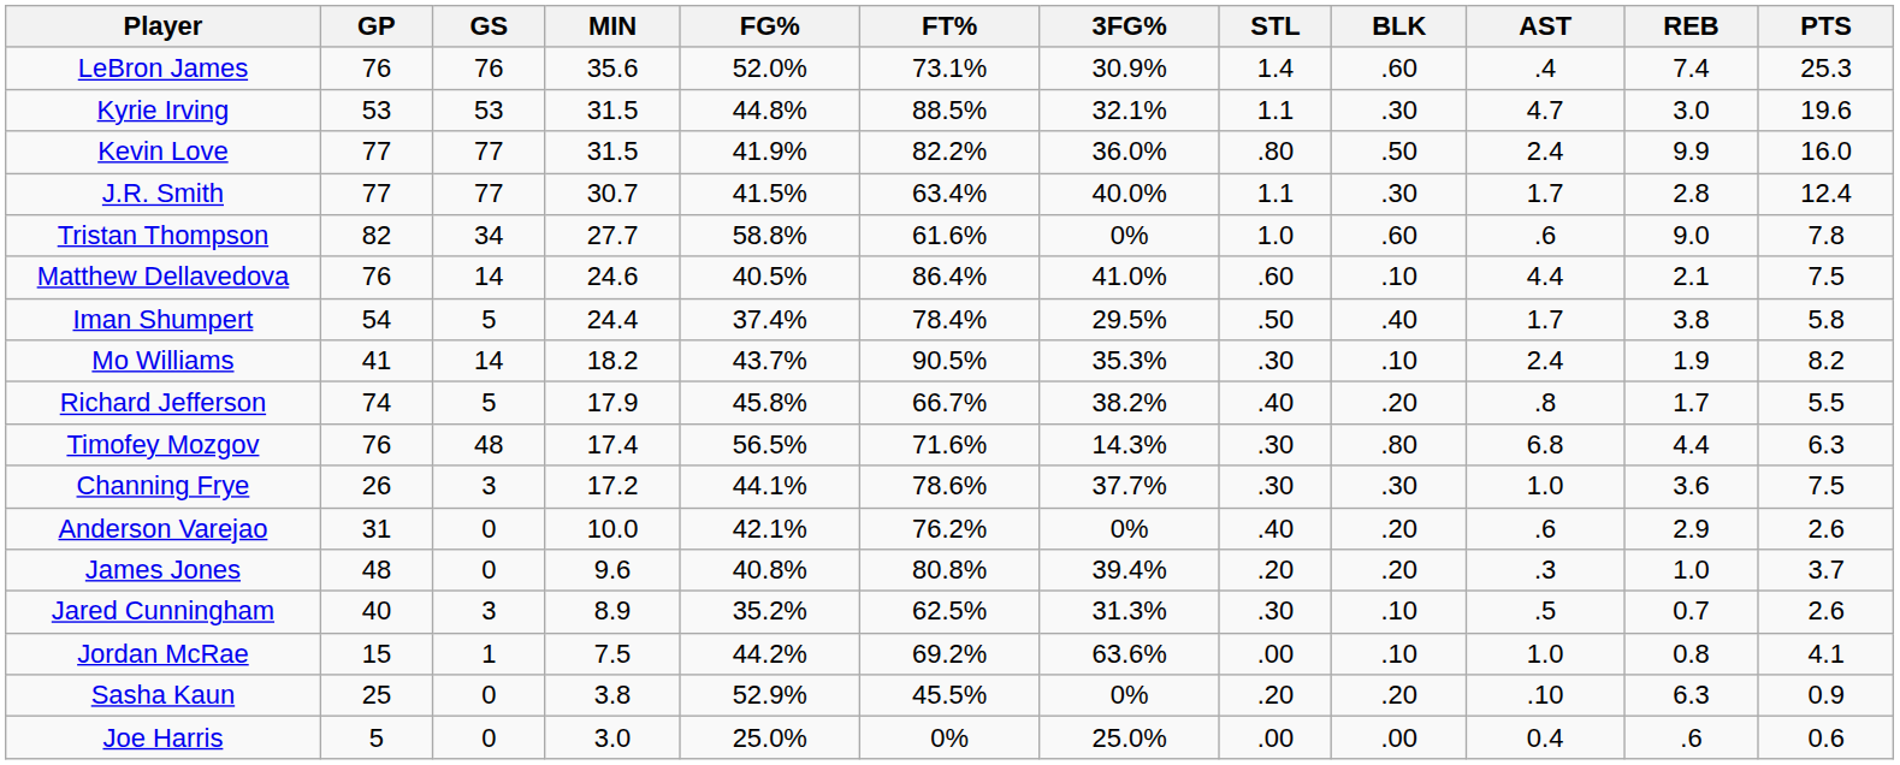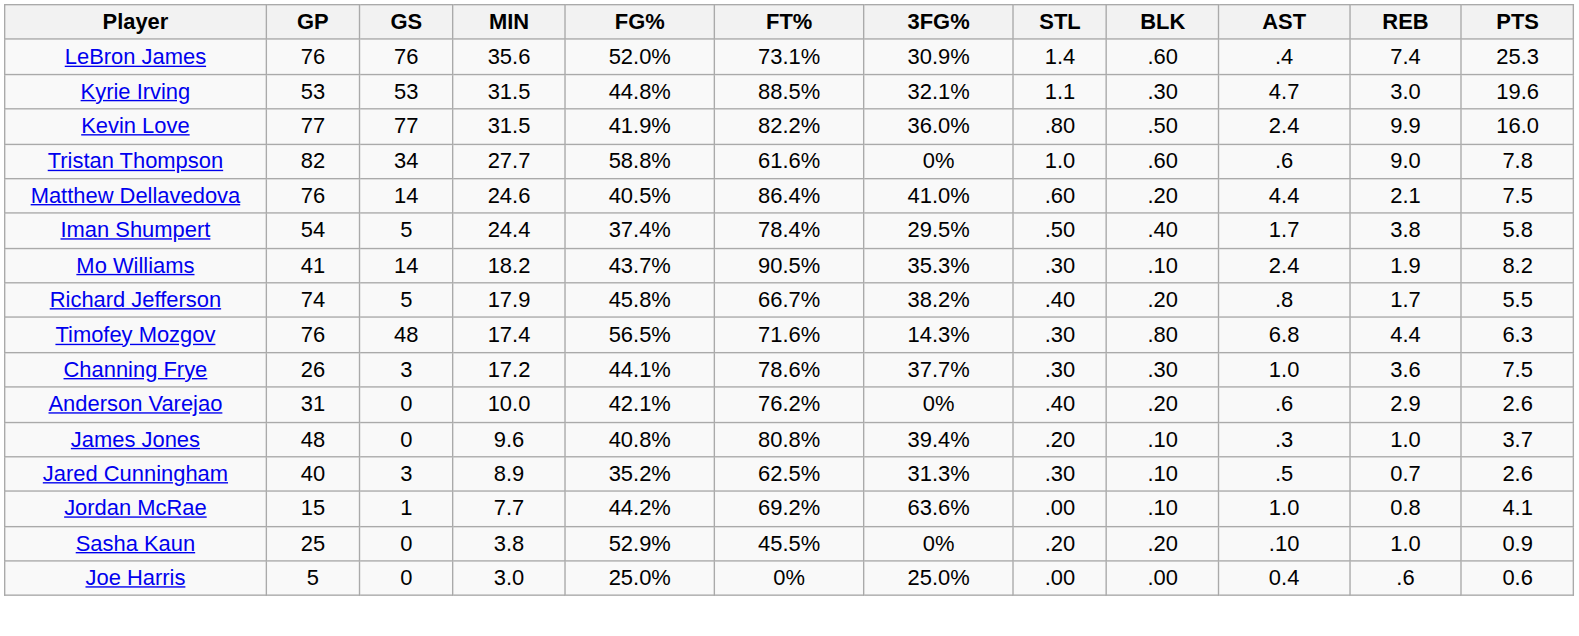- row: J.R. Smith | 77 | 77 | 30.7 | 41.5% | 63.4% | 40.0% | 1.1 | .30 | 1.7 | 2.8 | 12.4
Matthew Dellavedova | BLK: .10 -> .20
James Jones | BLK: .20 -> .10
Jordan McRae | MIN: 7.5 -> 7.7
Sasha Kaun | REB: 6.3 -> 1.0
